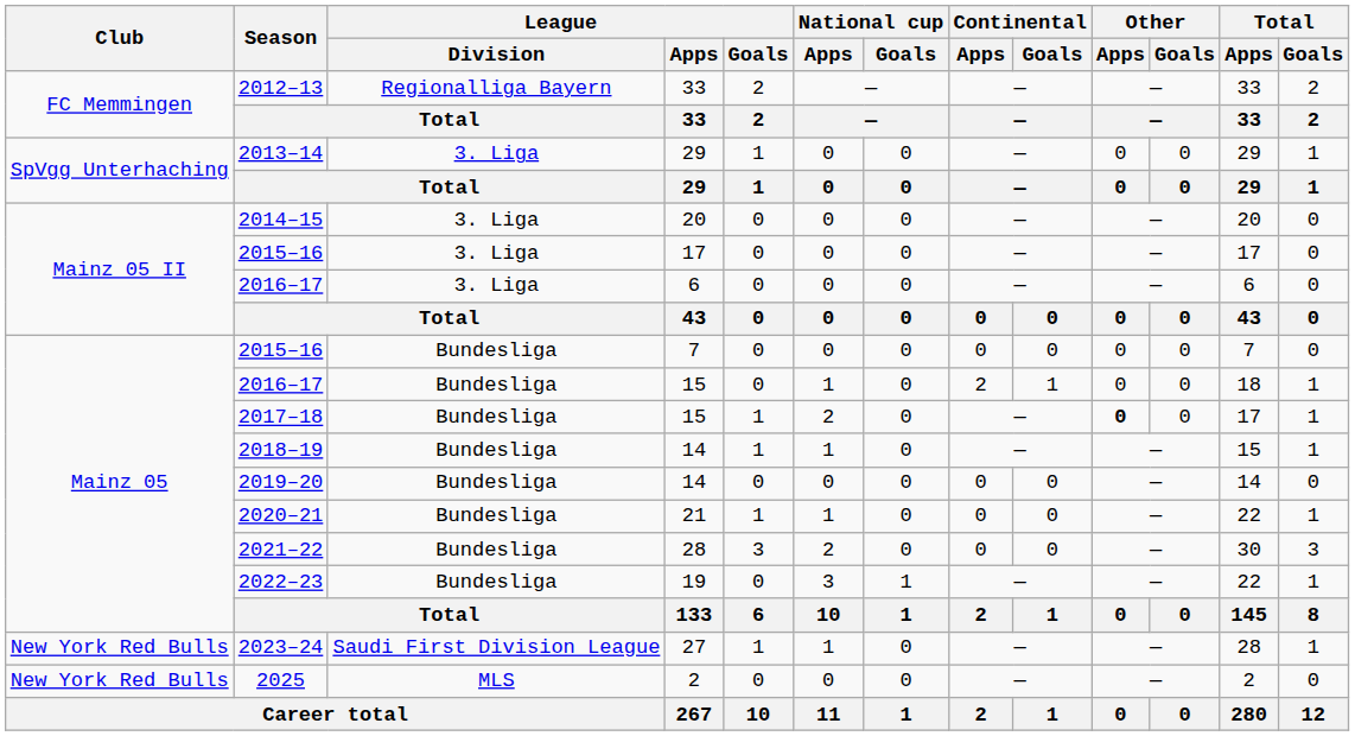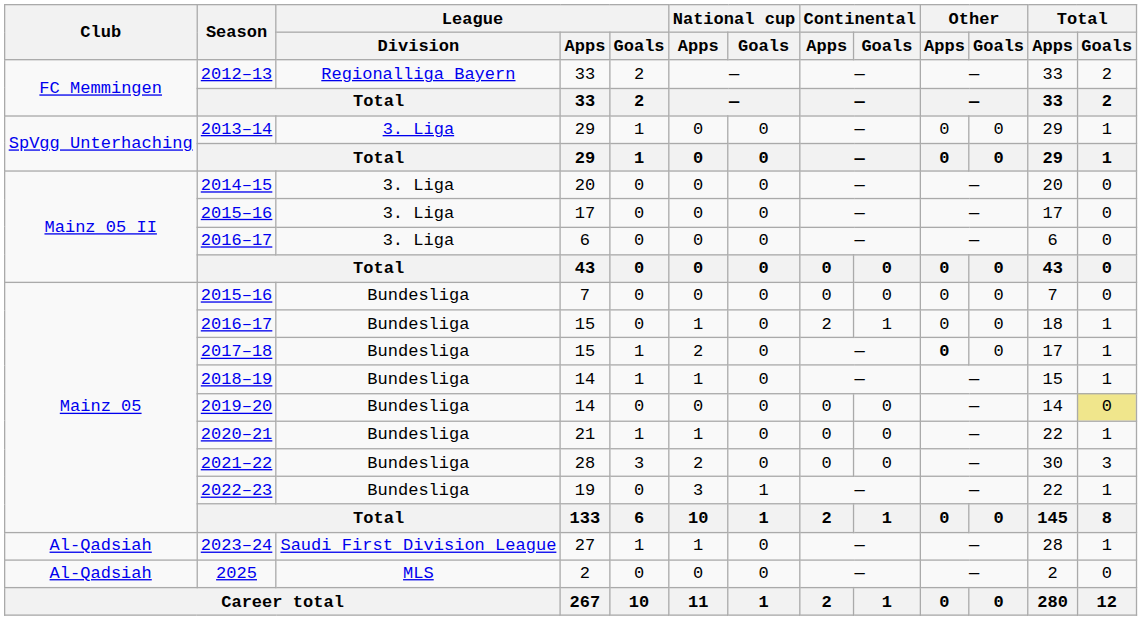2019–20 | Total / Goals: no background -> khaki background
2023–24 | Club: New York Red Bulls -> Al-Qadsiah
2025 | Club: New York Red Bulls -> Al-Qadsiah
